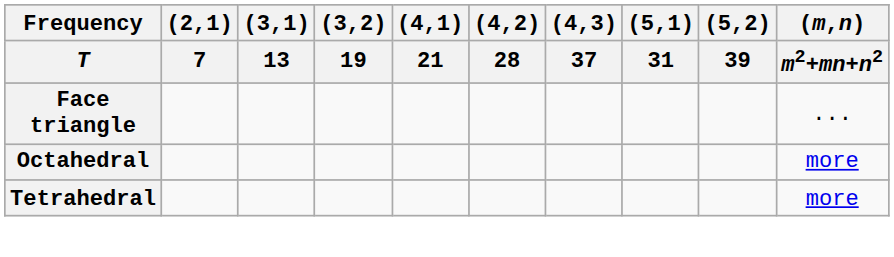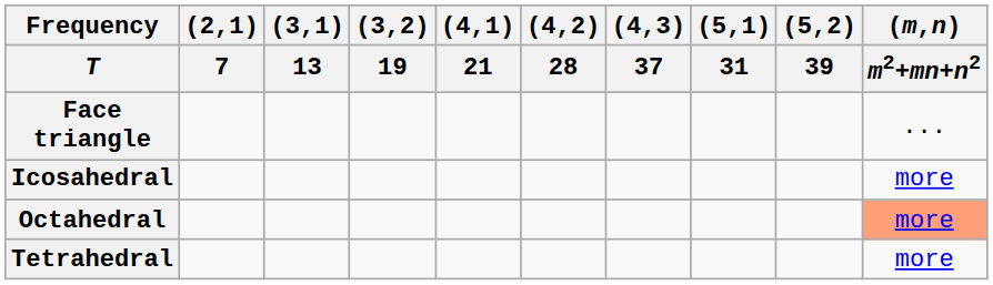+ row: Icosahedral | more
Octahedral | (m,n) / m2+mn+n2: no background -> lightsalmon background
